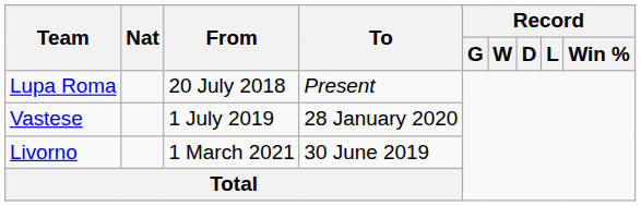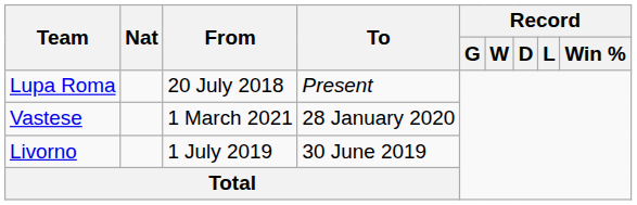Vastese | From: 1 July 2019 -> 1 March 2021
Livorno | From: 1 March 2021 -> 1 July 2019
